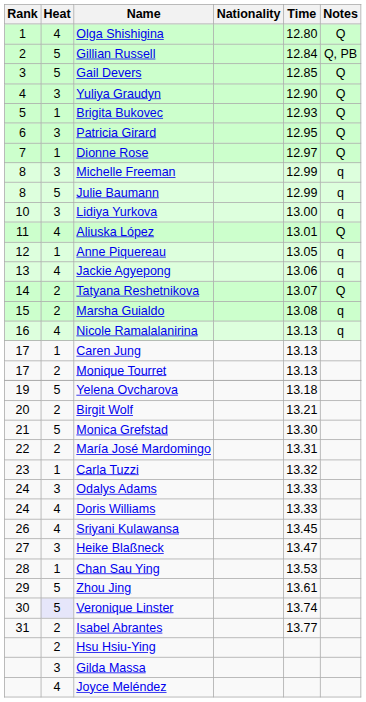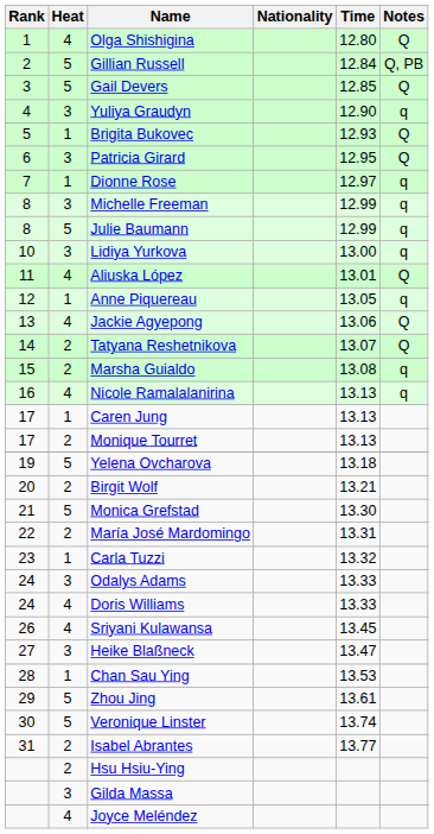Yuliya Graudyn | Notes: Q -> q
Dionne Rose | Notes: Q -> q
Jackie Agyepong | Notes: q -> Q
Veronique Linster | Heat: lavender background -> no background
